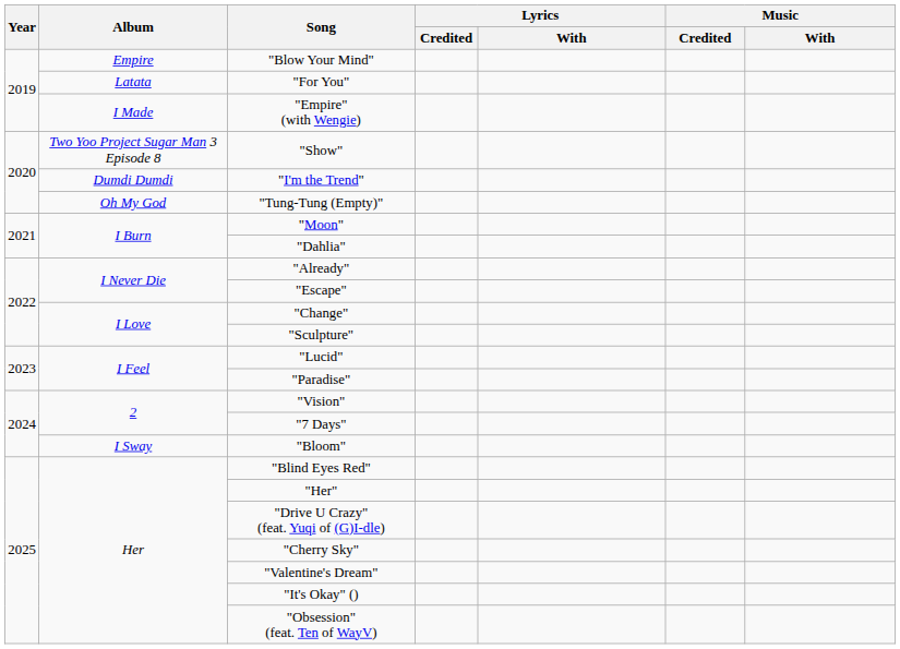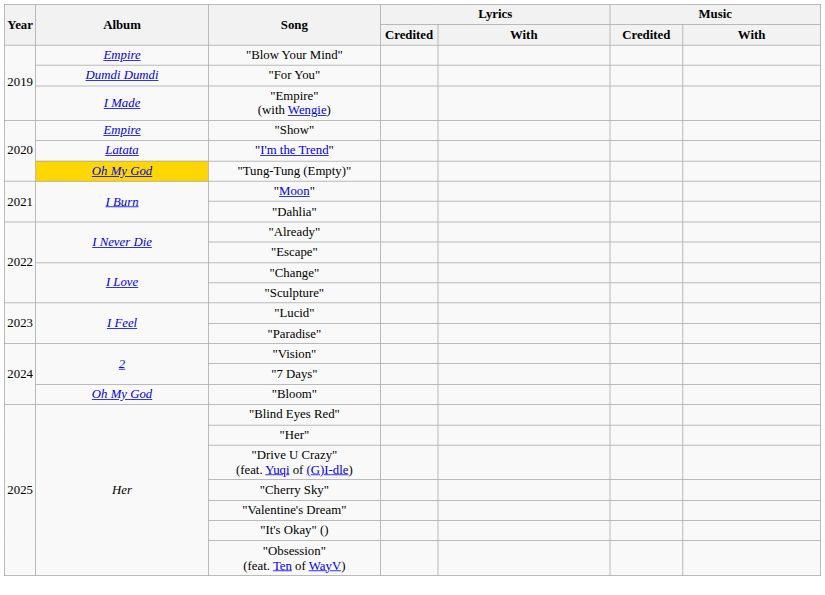"For You" | Album: Latata -> Dumdi Dumdi
"Show" | Album: Two Yoo Project Sugar Man 3 Episode 8 -> Empire
"I'm the Trend" | Album: Dumdi Dumdi -> Latata
"Tung-Tung (Empty)" | Album: no background -> gold background
"Bloom" | Album: I Sway -> Oh My God
